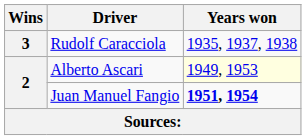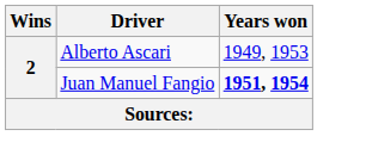- row: 3 | Rudolf Caracciola | 1935, 1937, 1938
Alberto Ascari | Years won: lightyellow background -> no background
